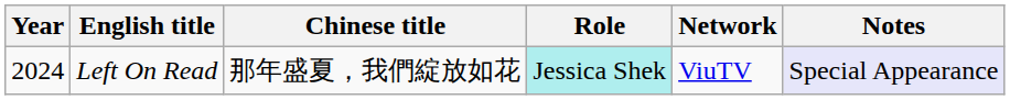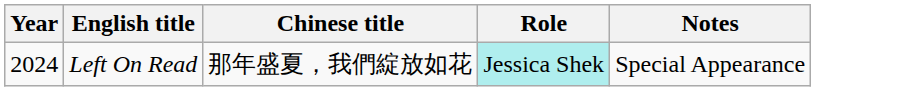- column: Network | ViuTV
Left On Read | Notes: lavender background -> no background
